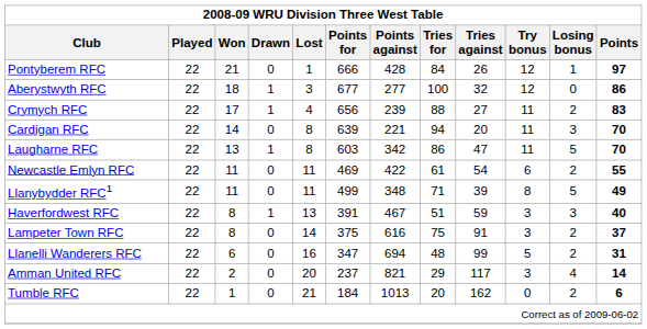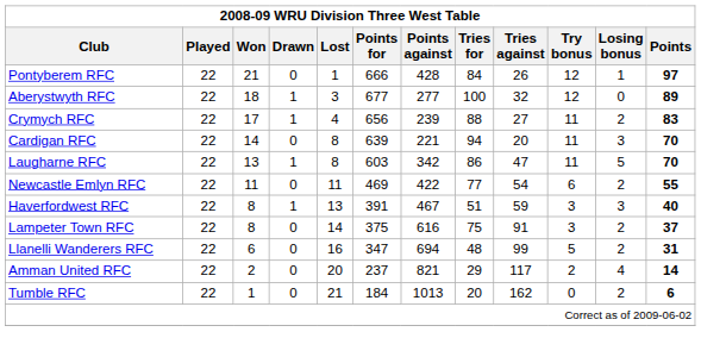Aberystwyth RFC | Points: 86 -> 89
Newcastle Emlyn RFC | Tries for: 61 -> 77
- row: Llanybydder RFC1 | 22 | 11 | 0 | 11 | 499 | 348 | 71 | 39 | 8 | 5 | 49
Amman United RFC | Try bonus: 3 -> 2
